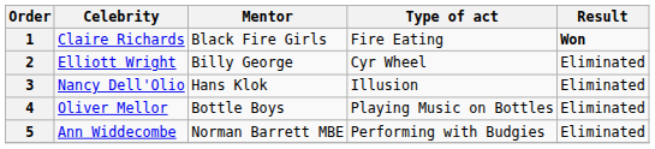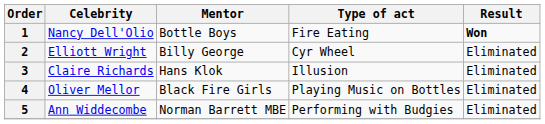1 | Celebrity: Claire Richards -> Nancy Dell'Olio
1 | Mentor: Black Fire Girls -> Bottle Boys
3 | Celebrity: Nancy Dell'Olio -> Claire Richards
4 | Mentor: Bottle Boys -> Black Fire Girls
